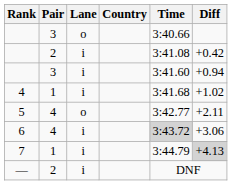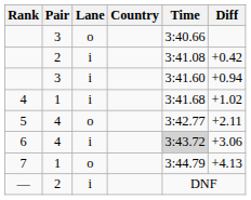7 | Lane: i -> o
7 | Diff: lightgrey background -> no background
